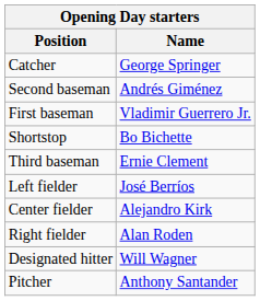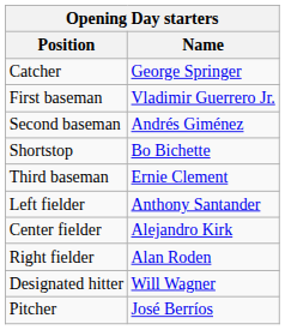rows swapped: First baseman <-> Second baseman
Left fielder | Name: José Berríos -> Anthony Santander
Pitcher | Name: Anthony Santander -> José Berríos
